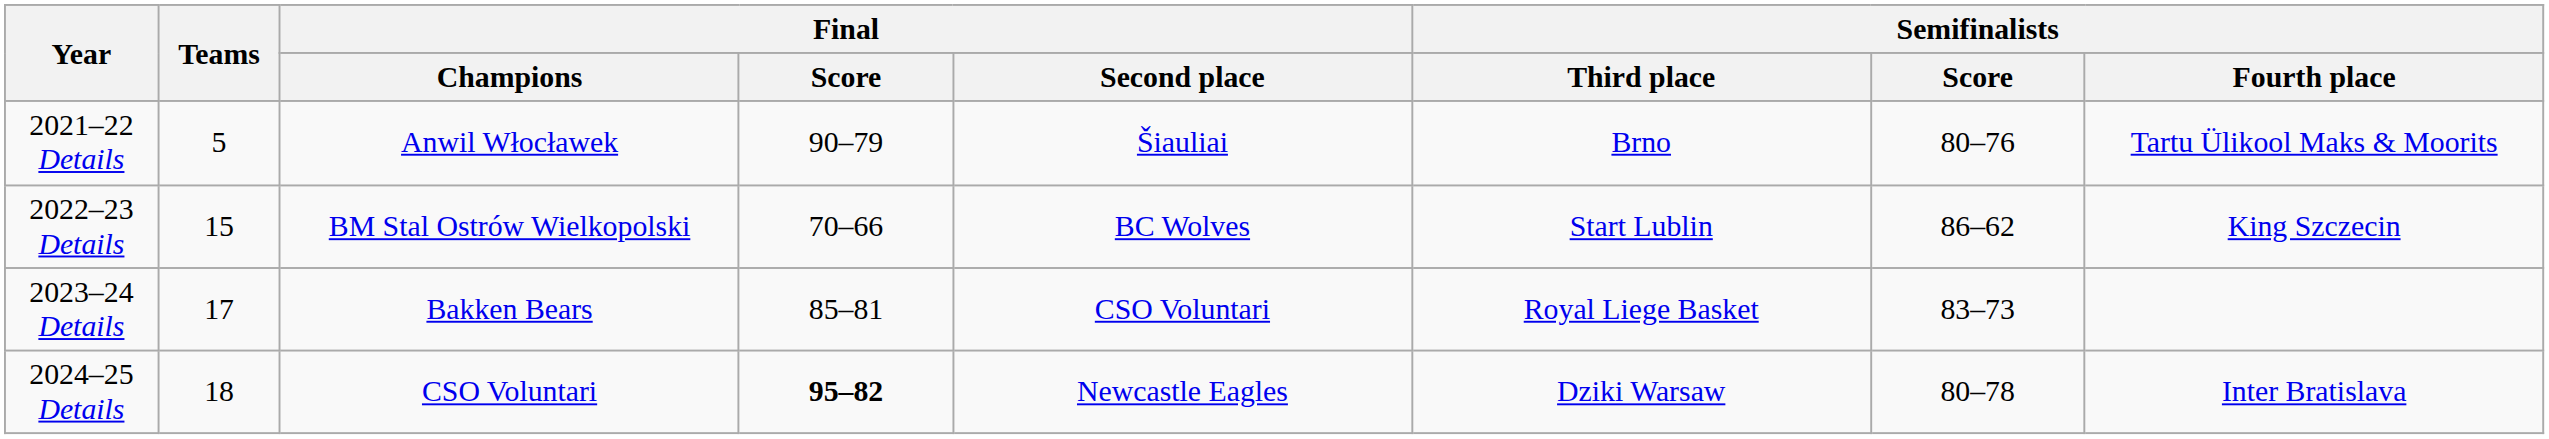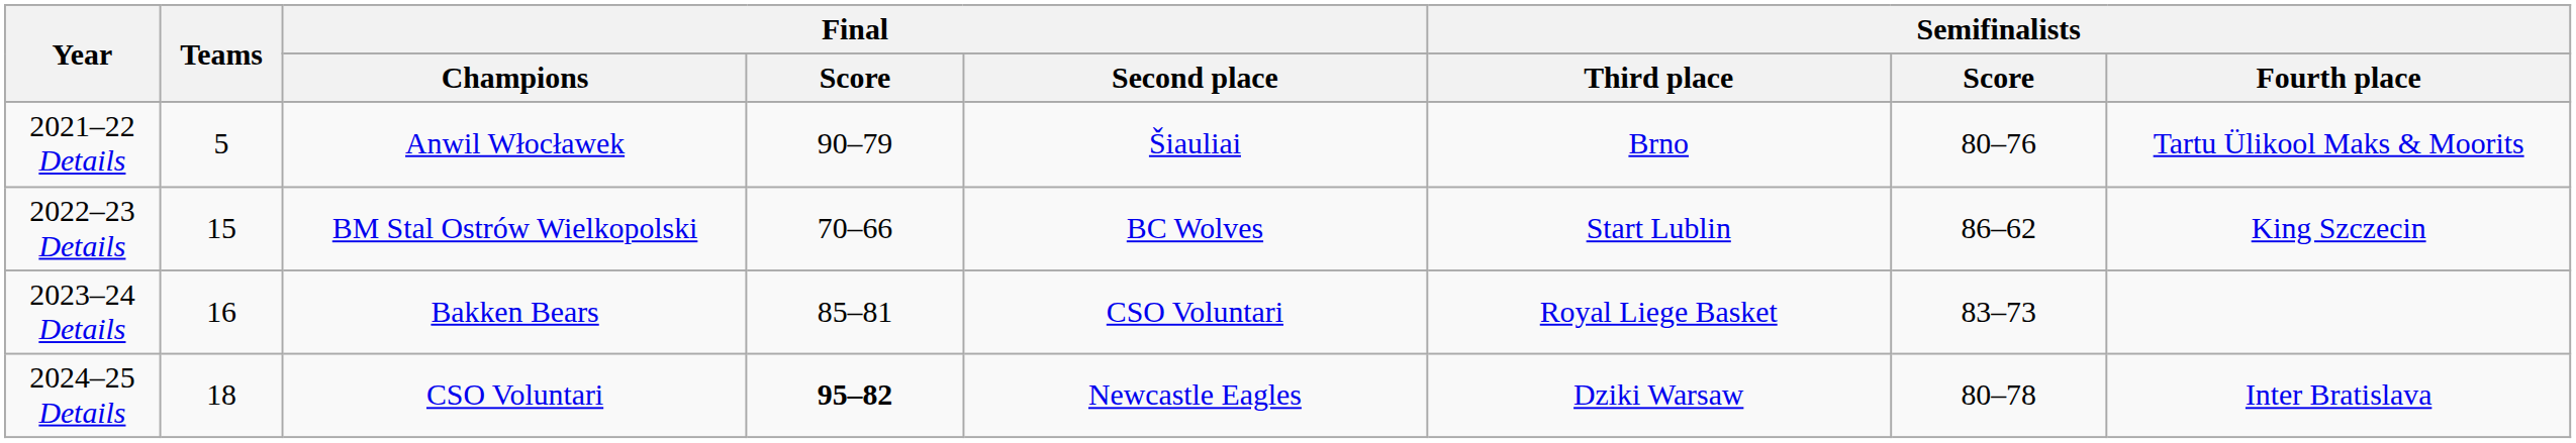2023–24 Details | Teams: 17 -> 16
